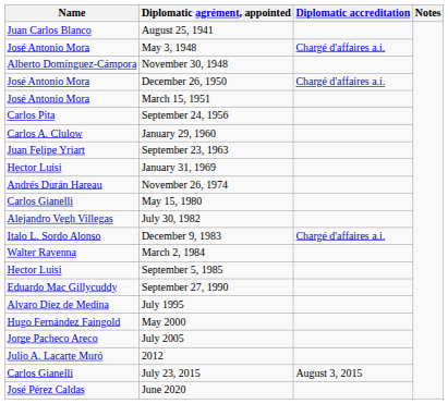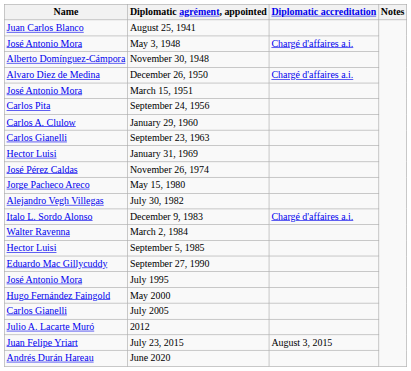December 26, 1950 | Name: José Antonio Mora -> Alvaro Diez de Medina
September 23, 1963 | Name: Juan Felipe Yriart -> Carlos Gianelli
November 26, 1974 | Name: Andrés Durán Hareau -> José Pérez Caldas
May 15, 1980 | Name: Carlos Gianelli -> Jorge Pacheco Areco
July 1995 | Name: Alvaro Diez de Medina -> José Antonio Mora
July 2005 | Name: Jorge Pacheco Areco -> Carlos Gianelli
July 23, 2015 | Name: Carlos Gianelli -> Juan Felipe Yriart
June 2020 | Name: José Pérez Caldas -> Andrés Durán Hareau
